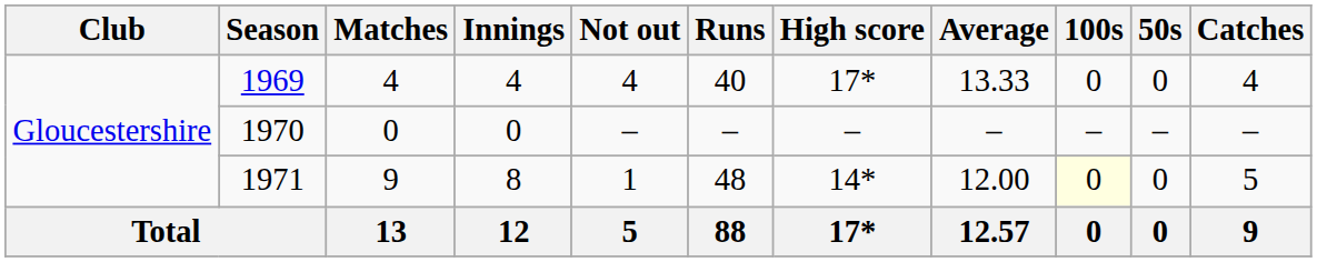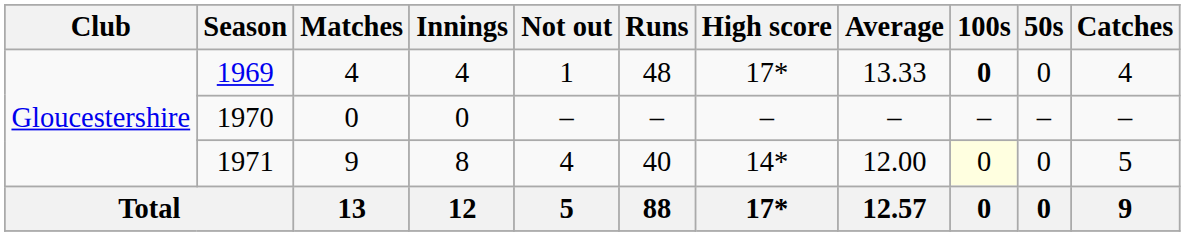1969 | Not out: 4 -> 1
1969 | Runs: 40 -> 48
1969 | 100s: normal -> bold
1971 | Not out: 1 -> 4
1971 | Runs: 48 -> 40
